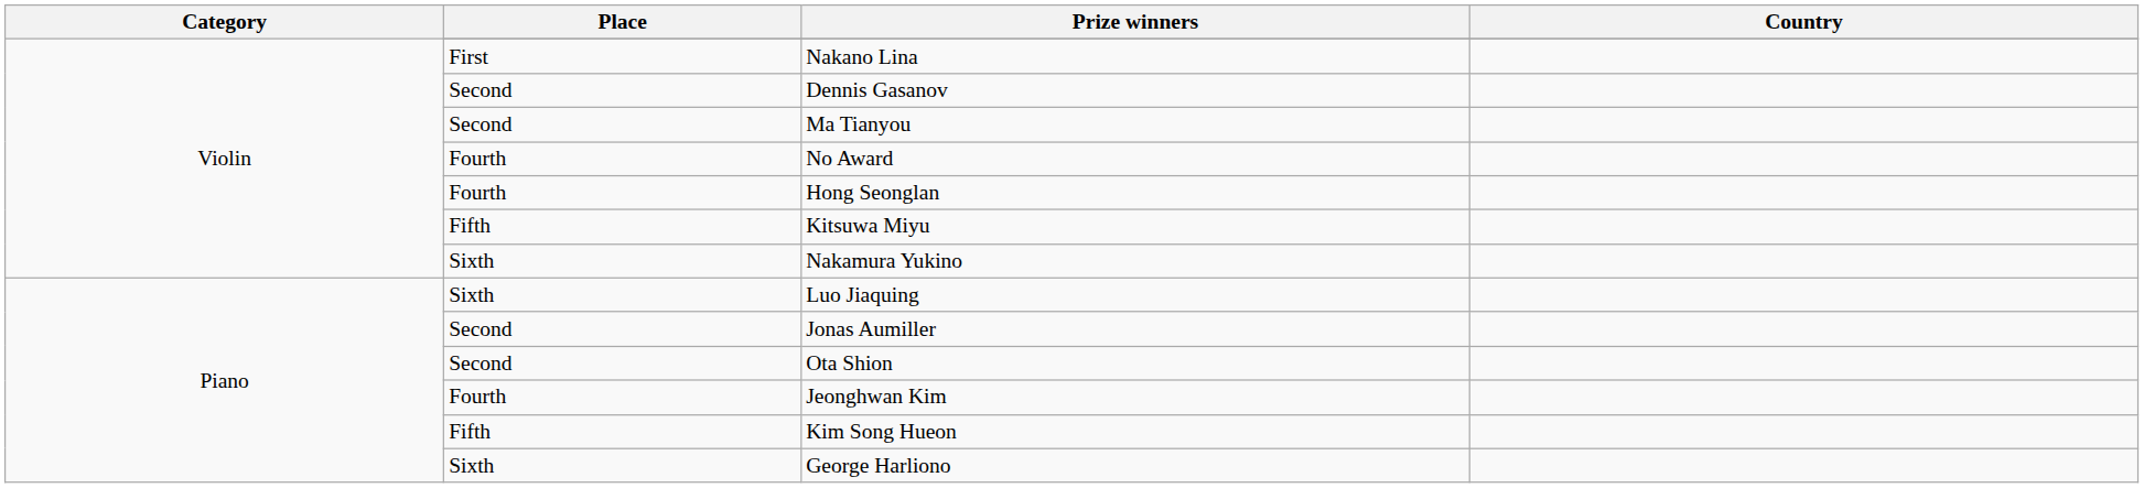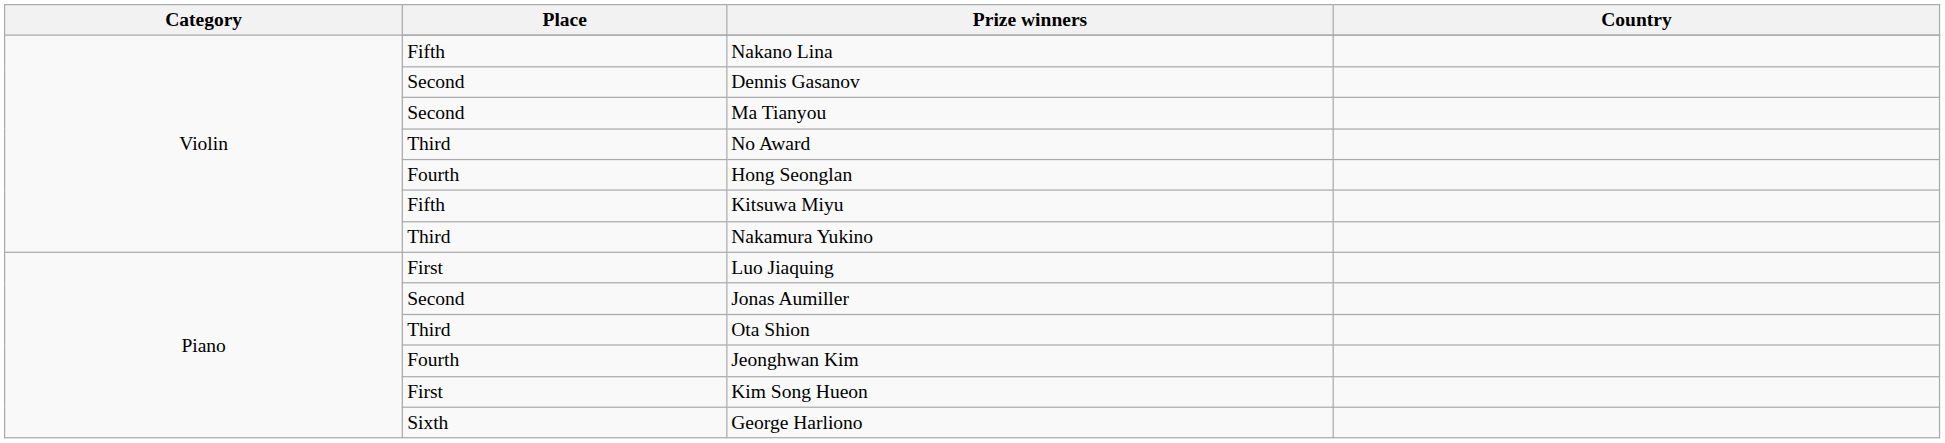Nakano Lina | Place: First -> Fifth
No Award | Place: Fourth -> Third
Nakamura Yukino | Place: Sixth -> Third
Luo Jiaquing | Place: Sixth -> First
Ota Shion | Place: Second -> Third
Kim Song Hueon | Place: Fifth -> First
